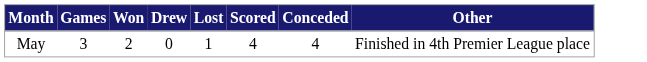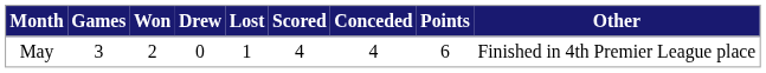+ column: Points | 6
